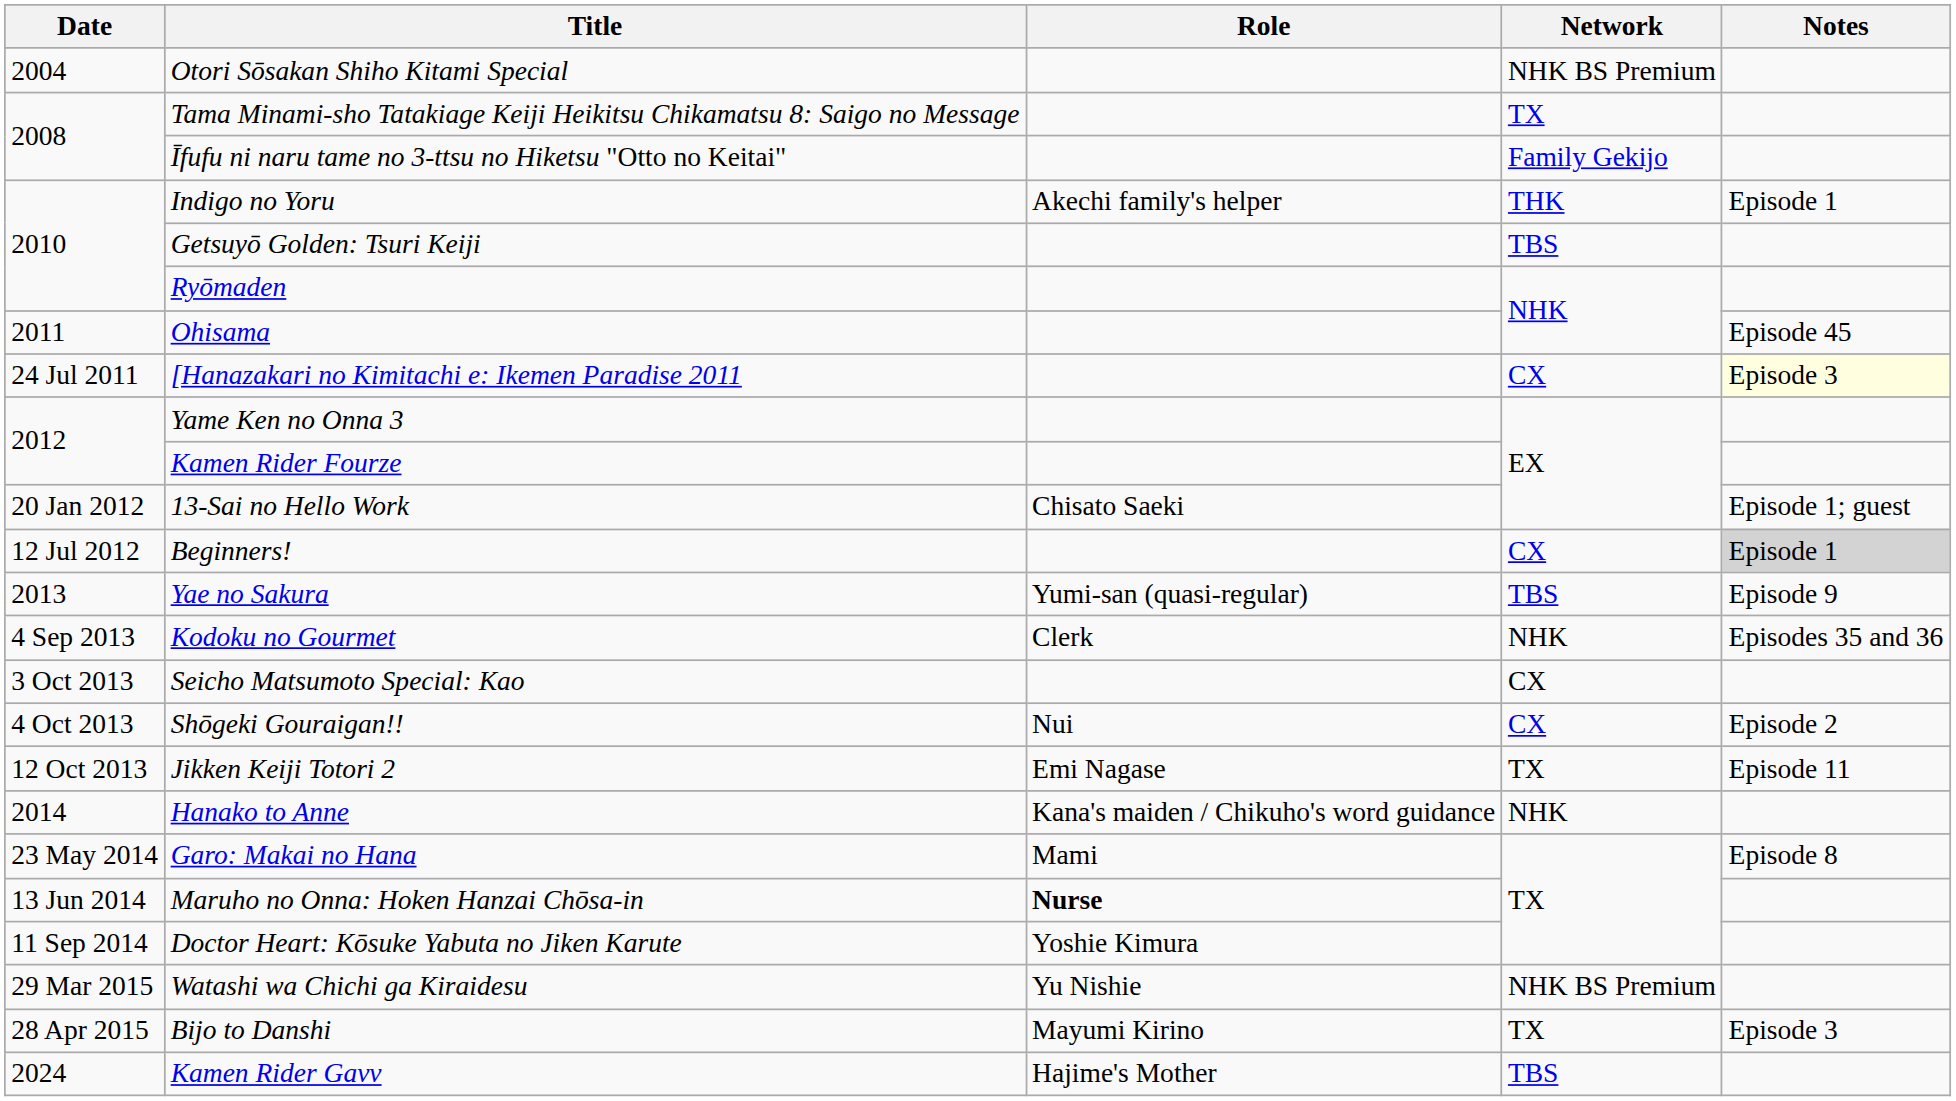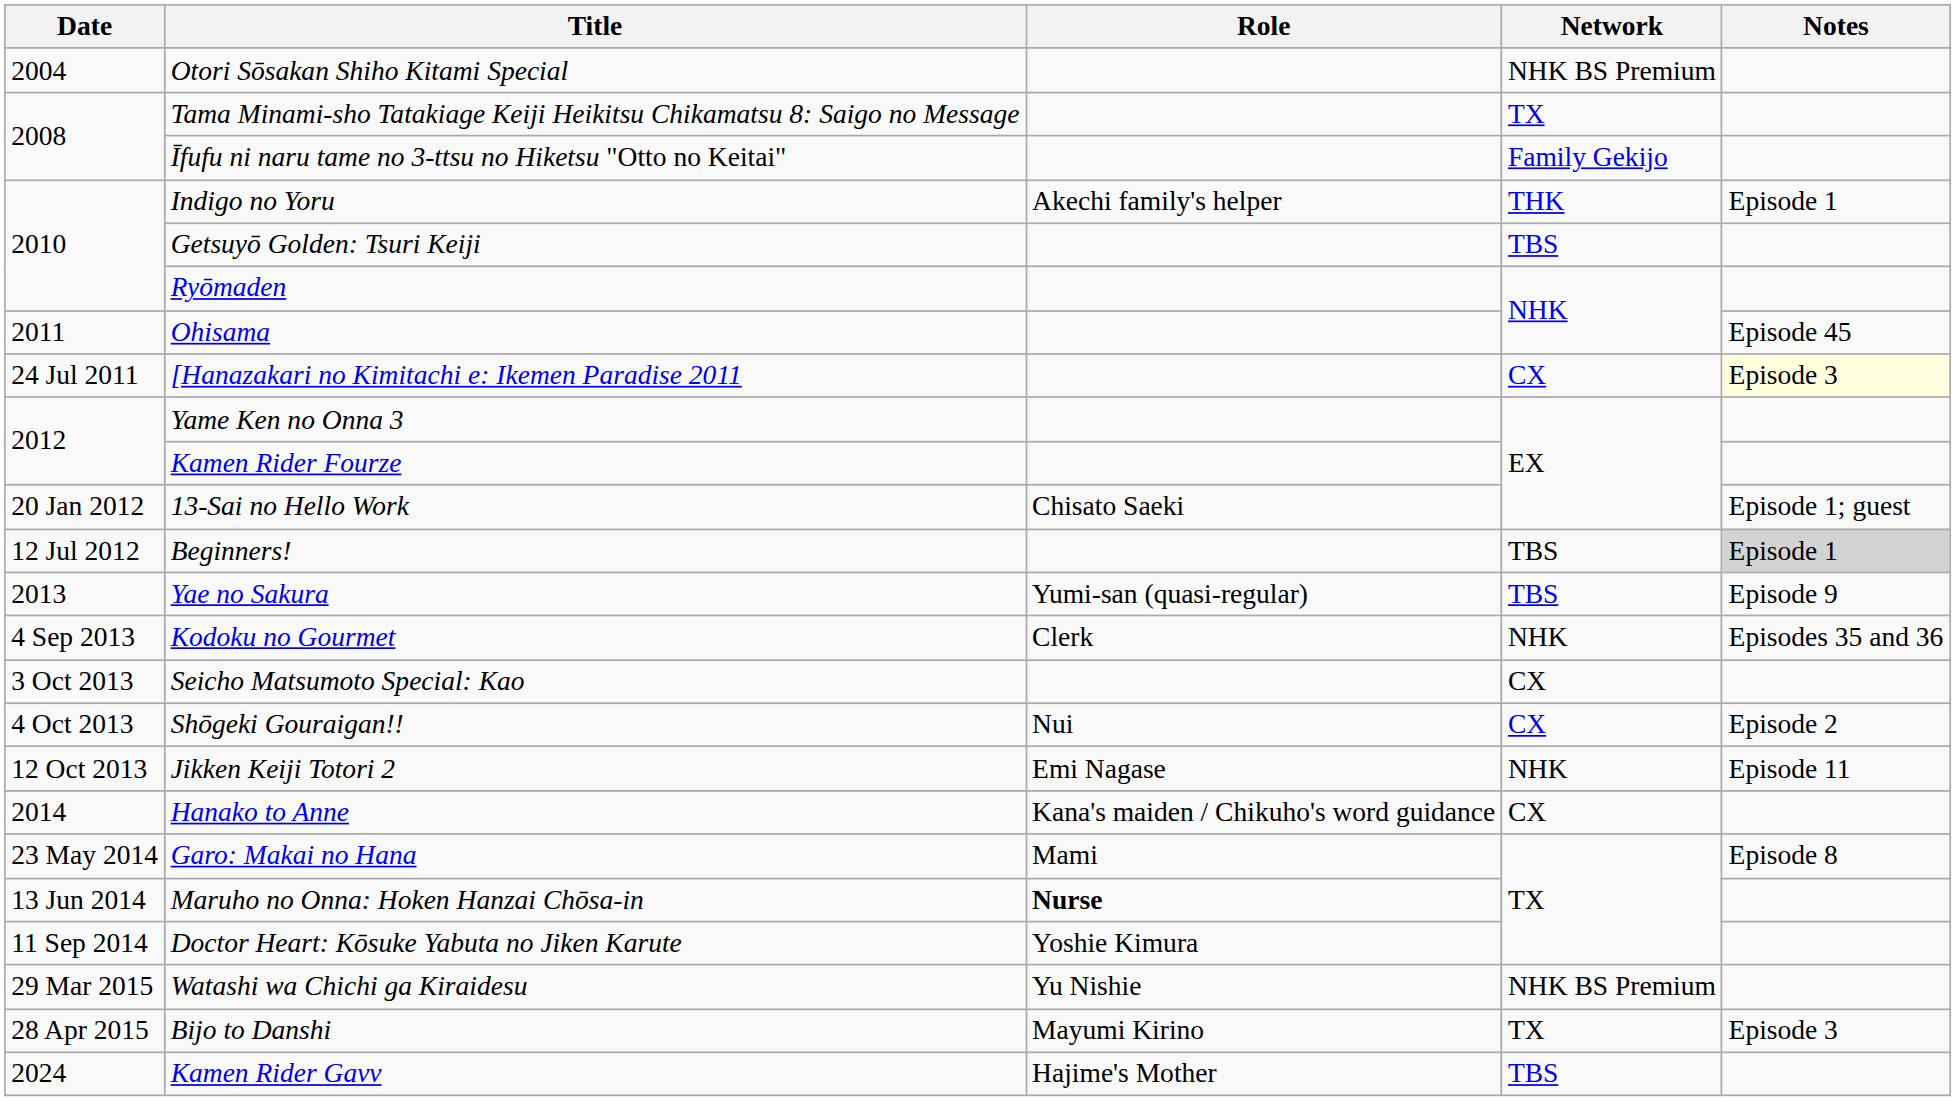Beginners! | Network: CX -> TBS
Jikken Keiji Totori 2 | Network: TX -> NHK
Hanako to Anne | Network: NHK -> CX
